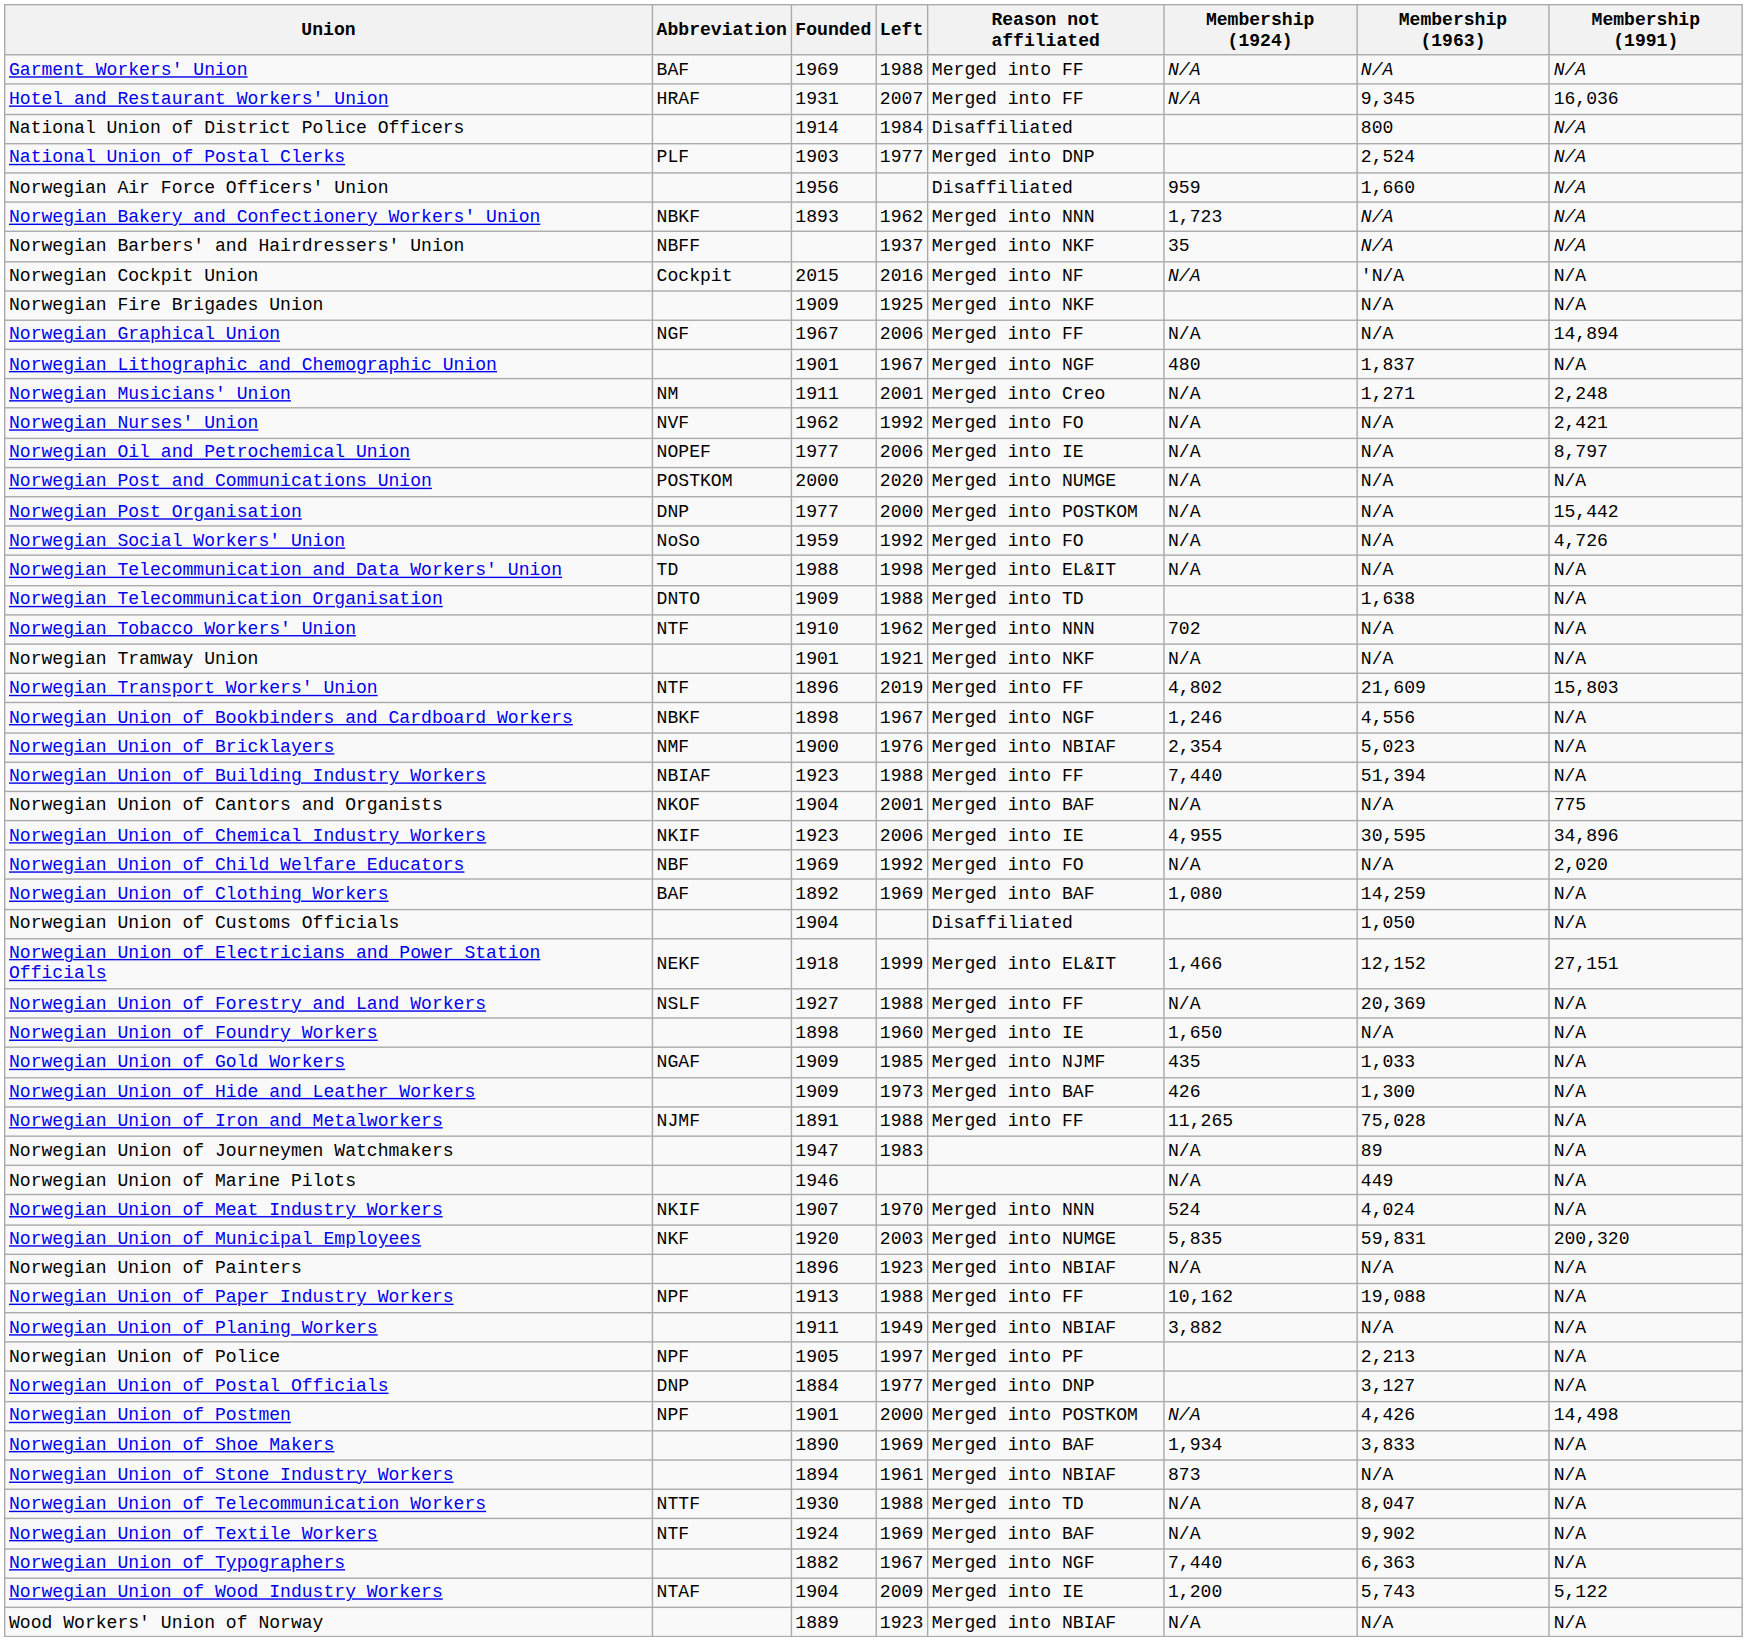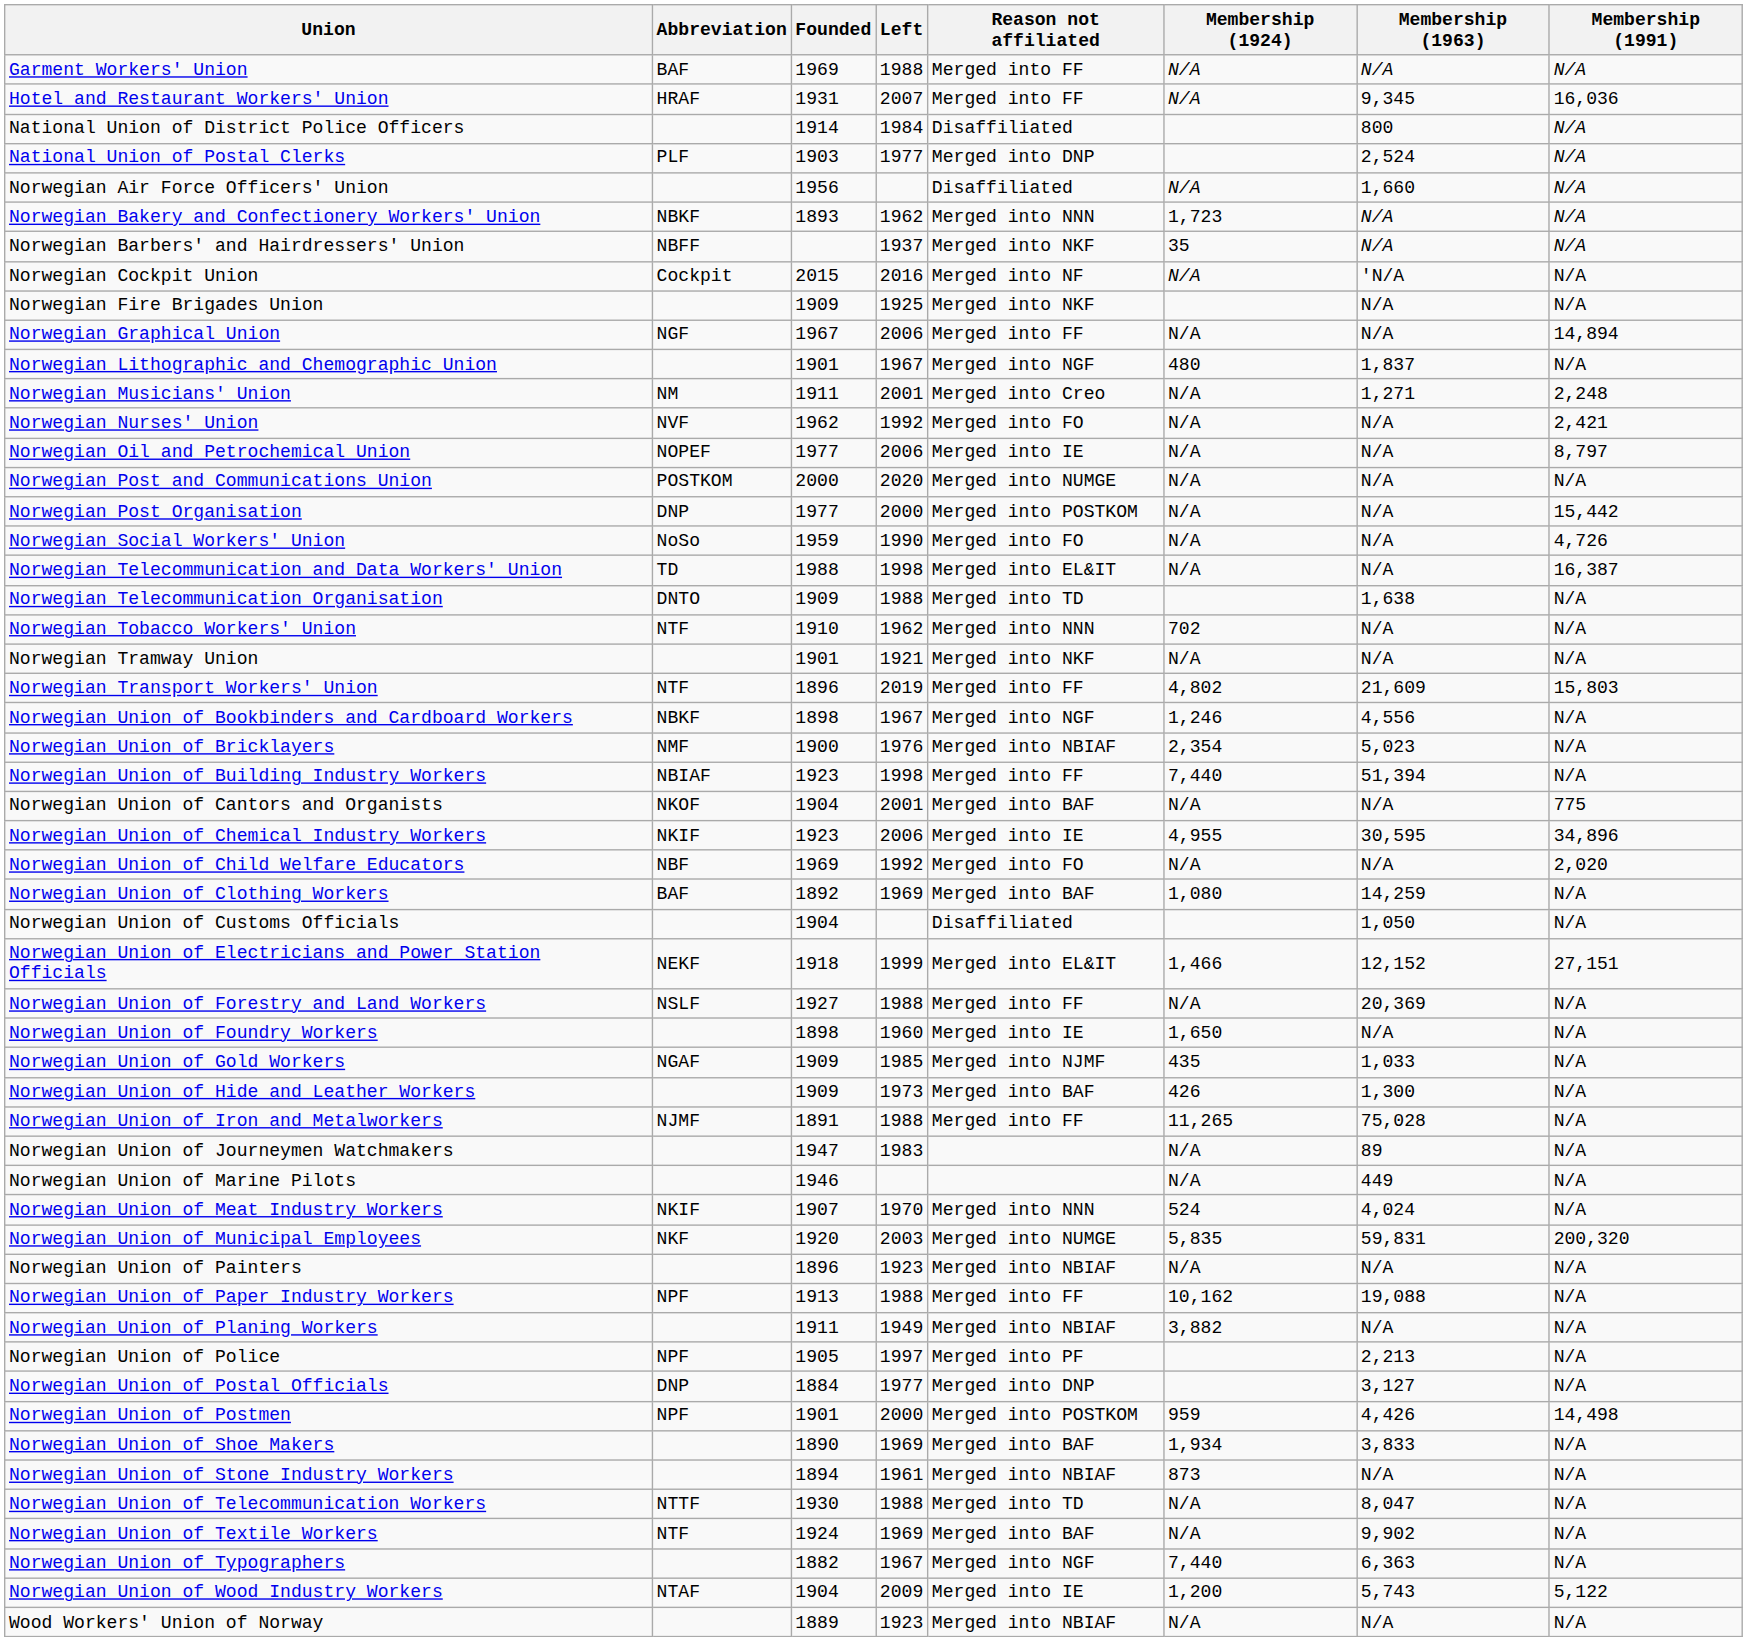Norwegian Air Force Officers' Union | Membership (1924): 959 -> N/A
Norwegian Social Workers' Union | Left: 1992 -> 1990
Norwegian Telecommunication and Data Workers' Union | Membership (1991): N/A -> 16,387
Norwegian Union of Building Industry Workers | Left: 1988 -> 1998
Norwegian Union of Postmen | Membership (1924): N/A -> 959
